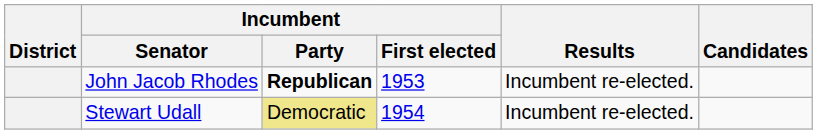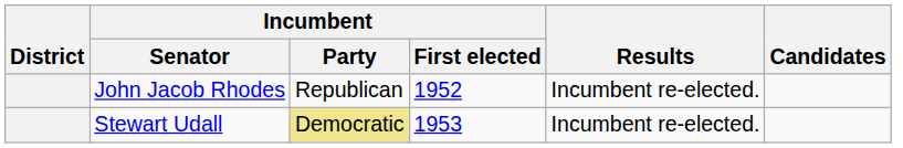John Jacob Rhodes | Incumbent / Party: bold -> normal
John Jacob Rhodes | Incumbent / First elected: 1953 -> 1952
Stewart Udall | Incumbent / First elected: 1954 -> 1953
